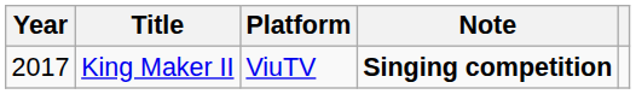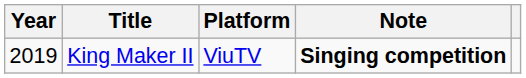King Maker II | Year: 2017 -> 2019
